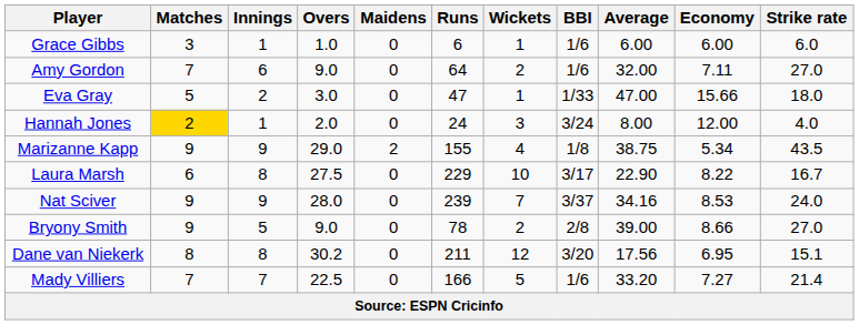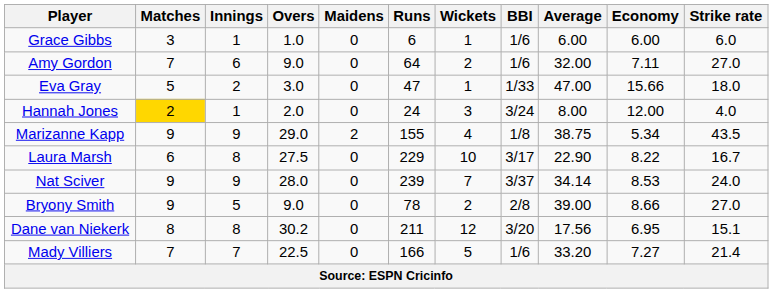Nat Sciver | Average: 34.16 -> 34.14
